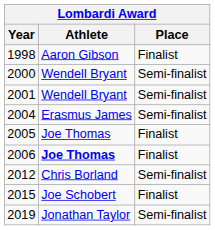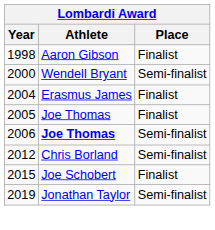- row: 2001 | Wendell Bryant | Semi-finalist
2004 | Place: Semi-finalist -> Finalist
2006 | Place: Finalist -> Semi-finalist
